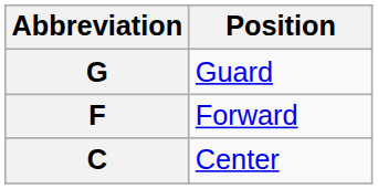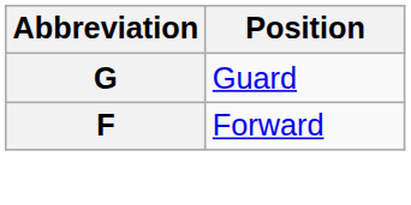- row: C | Center
